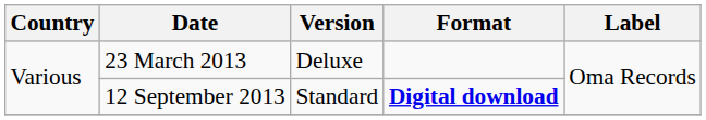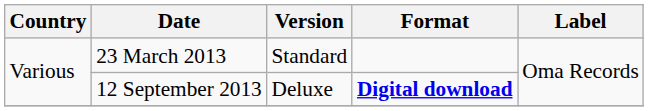23 March 2013 | Version: Deluxe -> Standard
12 September 2013 | Version: Standard -> Deluxe
